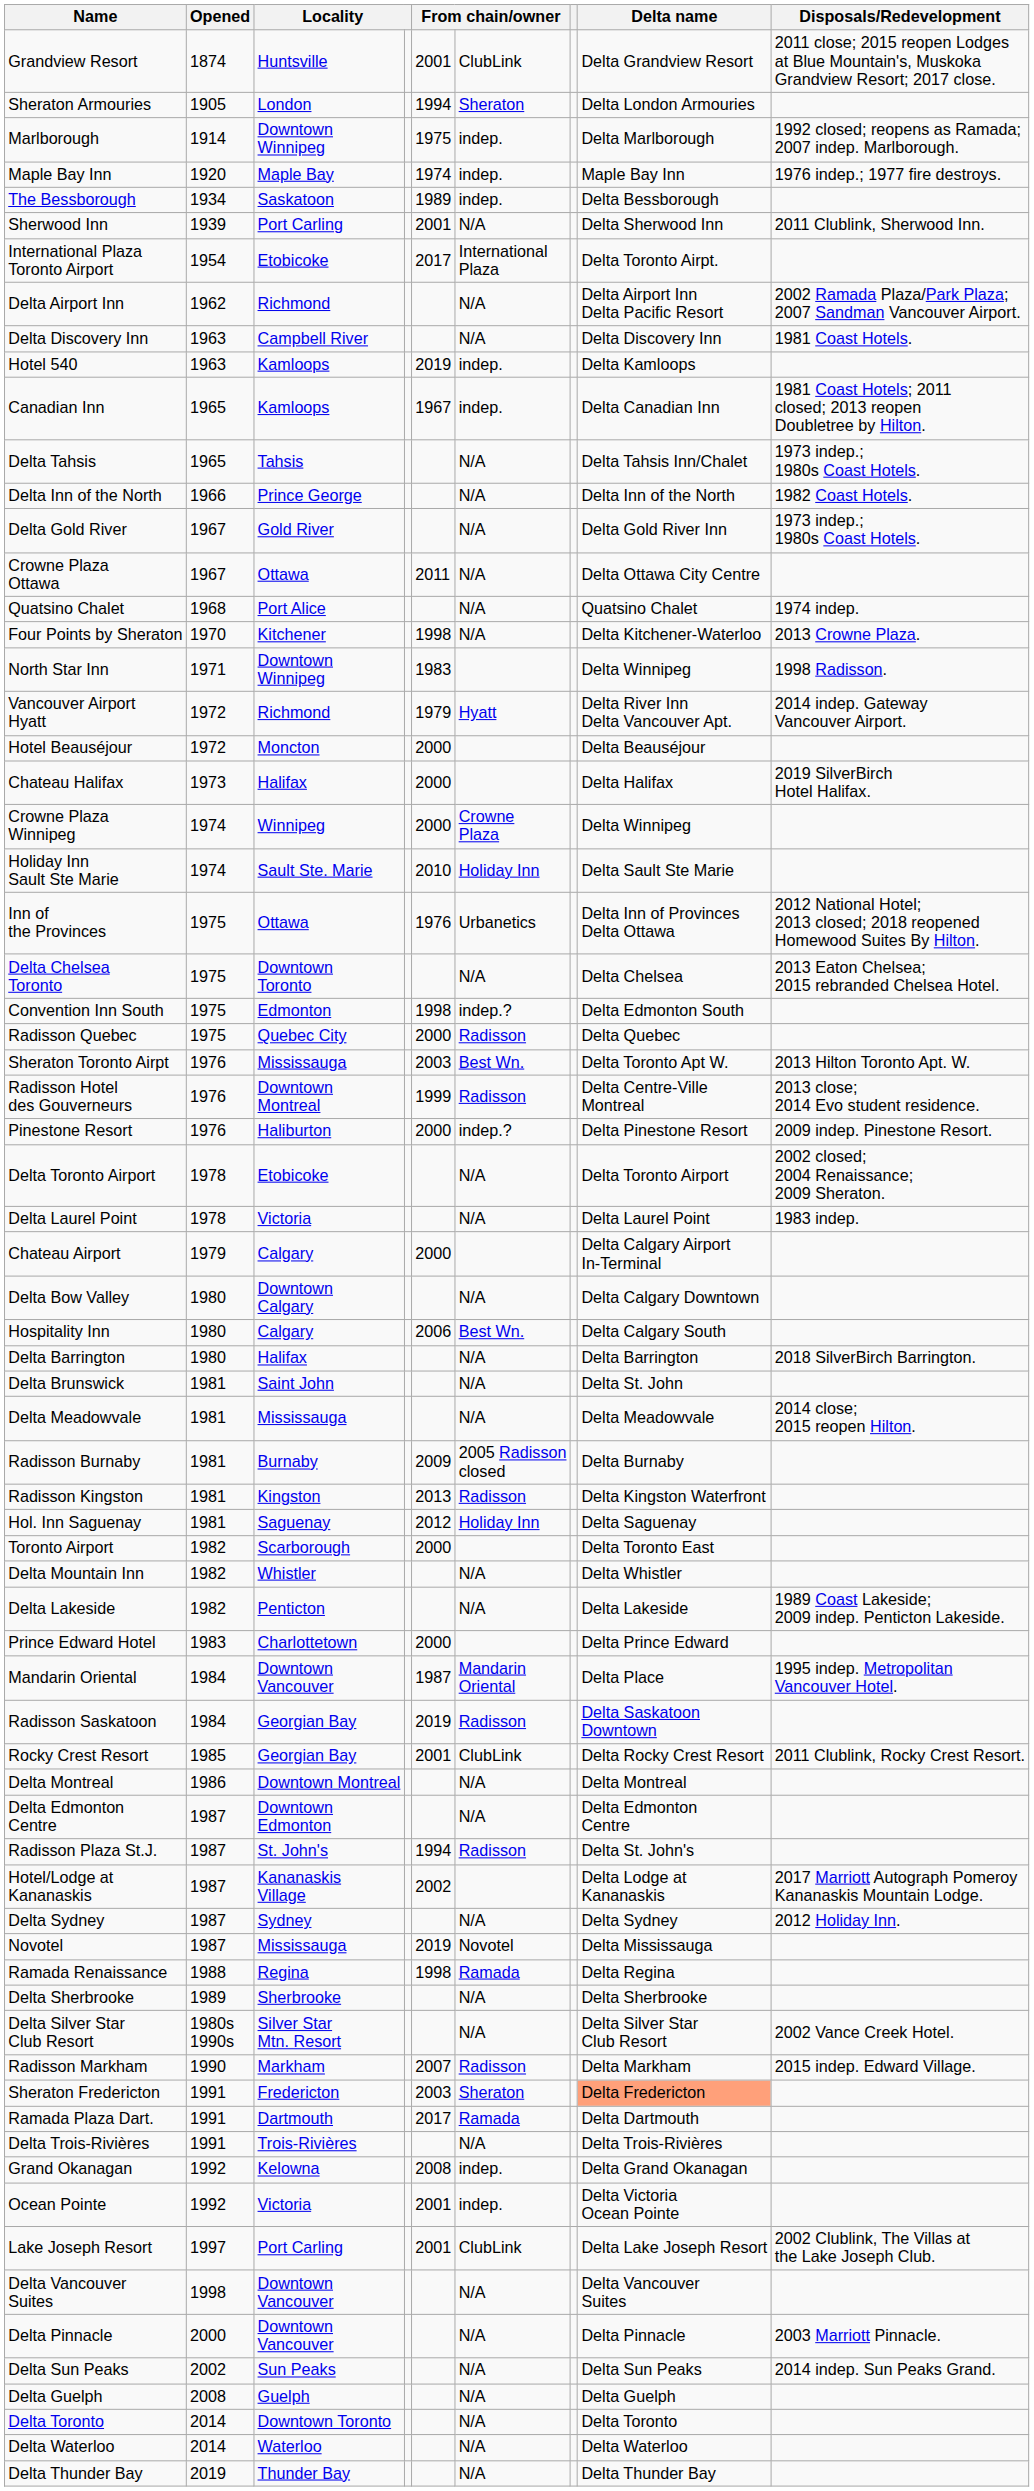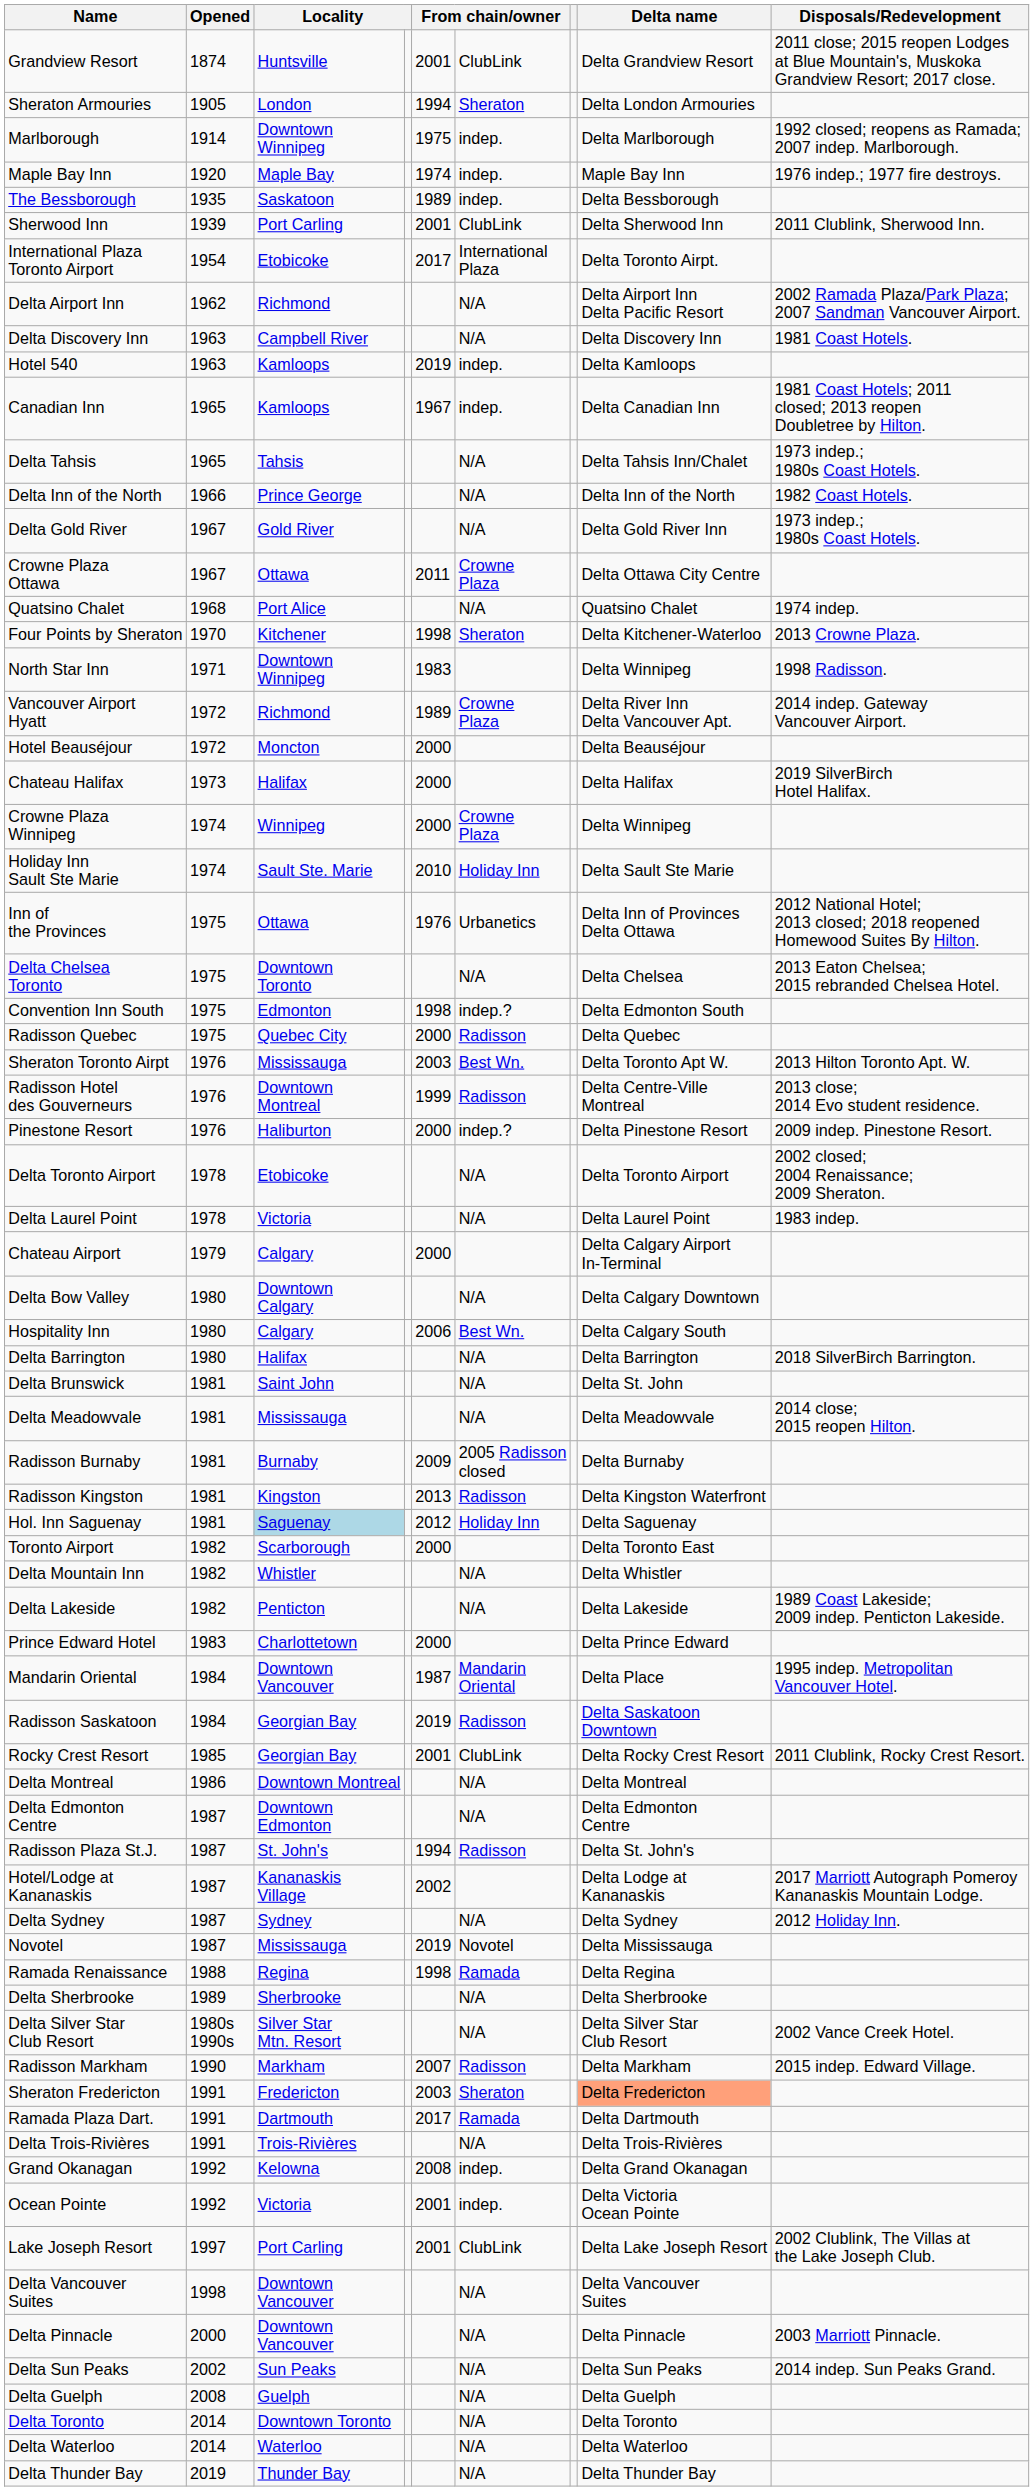The Bessborough | Opened: 1934 -> 1935
Sherwood Inn | column 6: N/A -> ClubLink
Crowne Plaza Ottawa | column 6: N/A -> Crowne Plaza
Four Points by Sheraton | column 6: N/A -> Sheraton
Vancouver Airport Hyatt | column 5: 1979 -> 1989
Vancouver Airport Hyatt | column 6: Hyatt -> Crowne Plaza
Hol. Inn Saguenay | column 3: no background -> lightblue background
